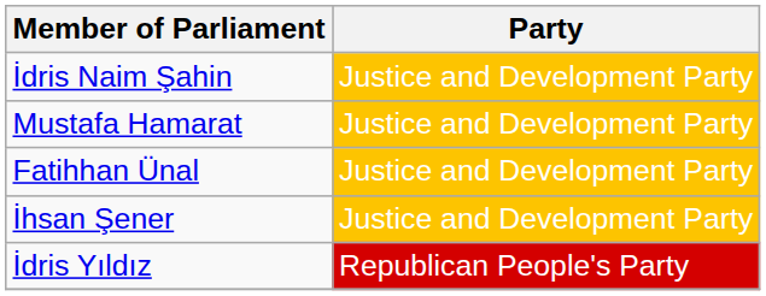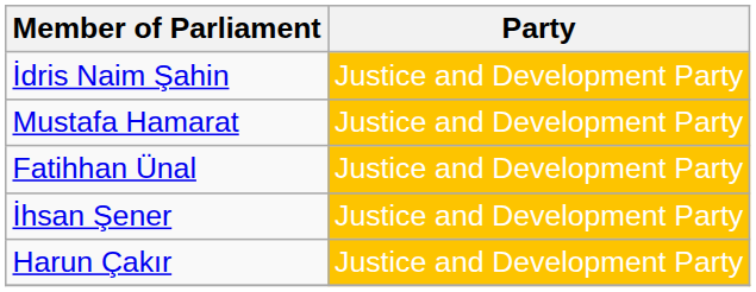+ row: Harun Çakır | Justice and Development Party
- row: İdris Yıldız | Republican People's Party
